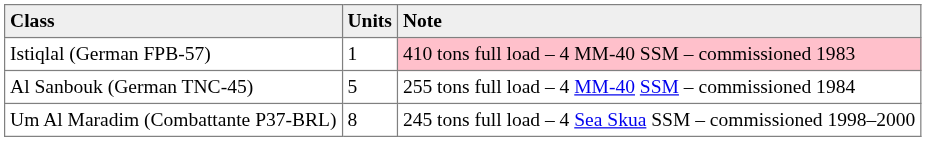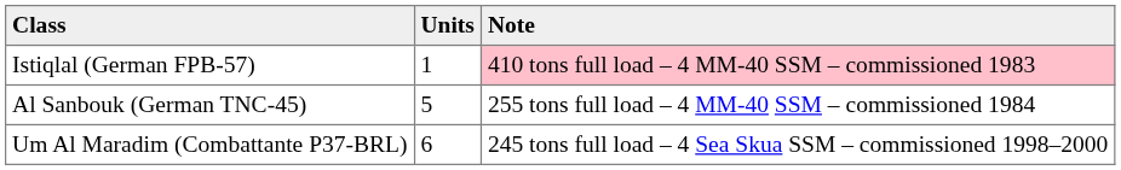Um Al Maradim (Combattante P37-BRL) | Units: 8 -> 6
